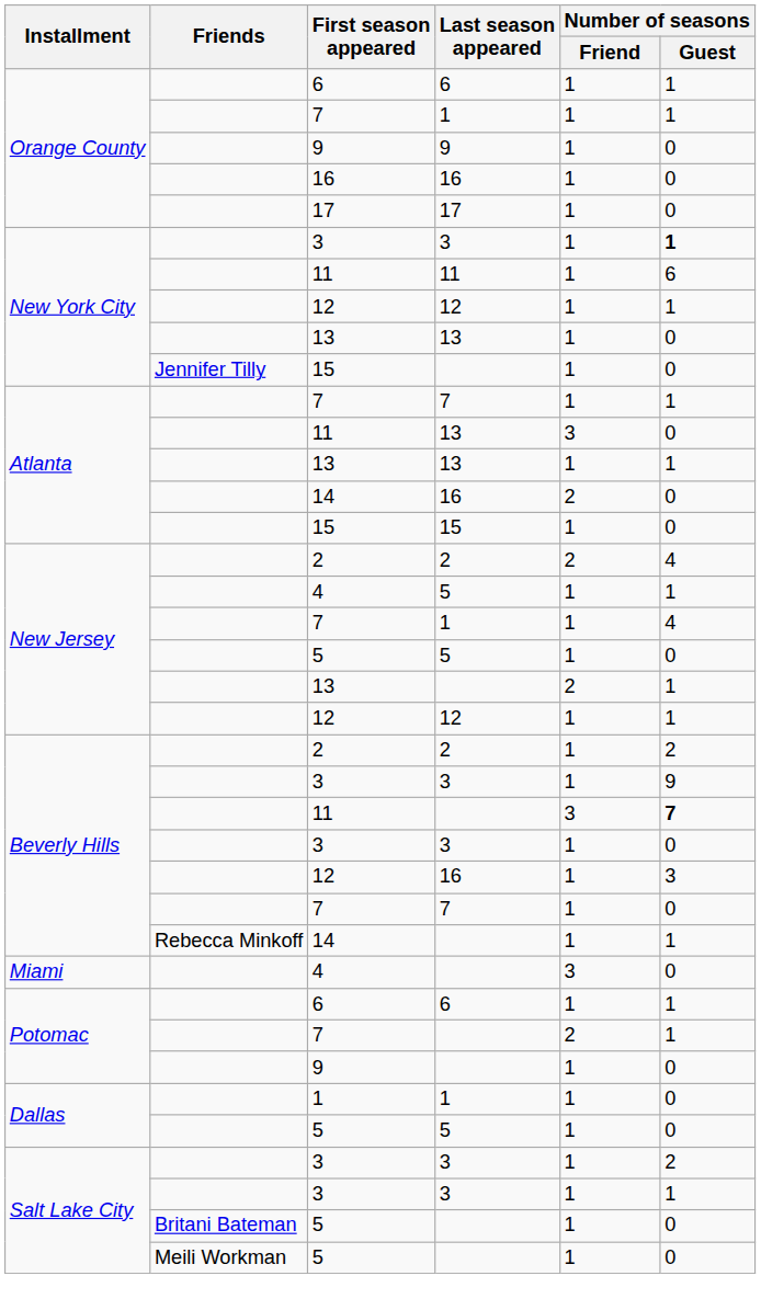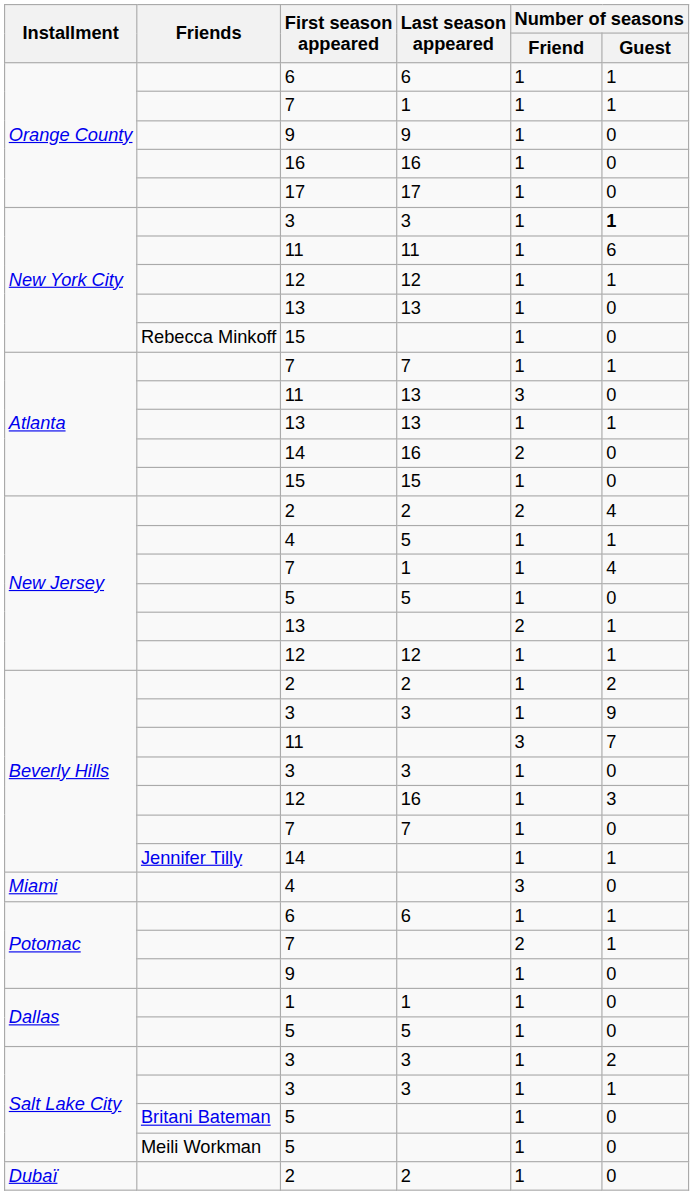New York City / 15 | Friends: Jennifer Tilly -> Rebecca Minkoff
Beverly Hills / 11 | Number of seasons / Guest: bold -> normal
Beverly Hills / 14 | Friends: Rebecca Minkoff -> Jennifer Tilly
+ row: Dubaï | 2 | 2 | 1 | 0
